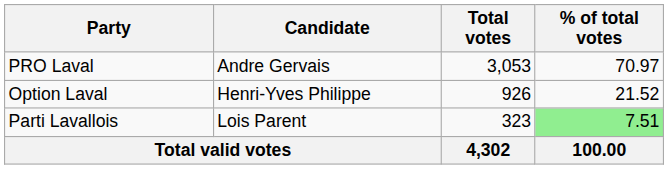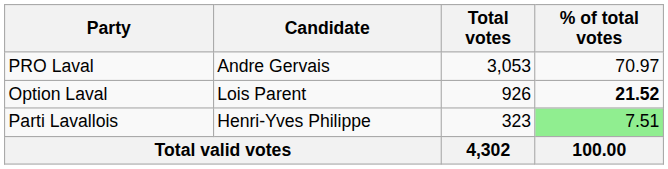Option Laval | Candidate: Henri-Yves Philippe -> Lois Parent
Option Laval | % of total votes: normal -> bold
Parti Lavallois | Candidate: Lois Parent -> Henri-Yves Philippe
